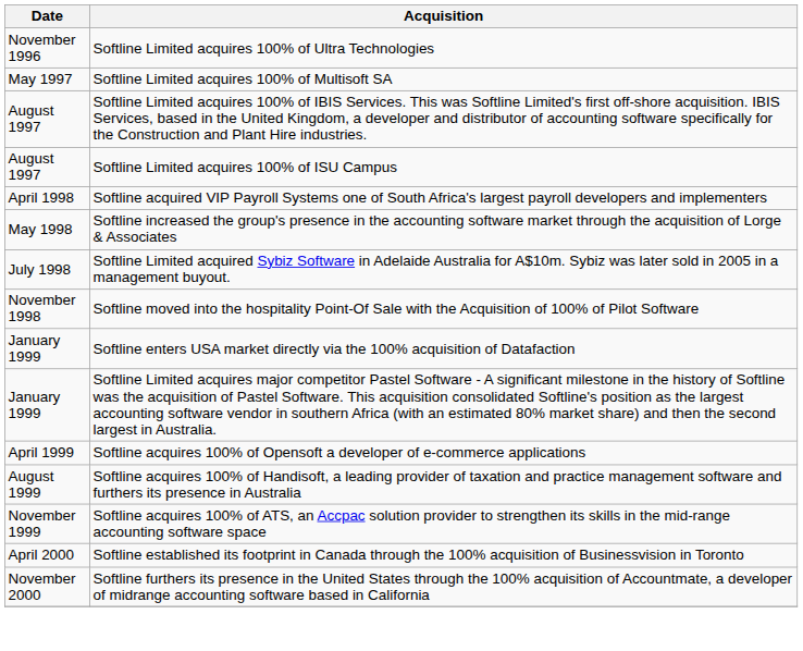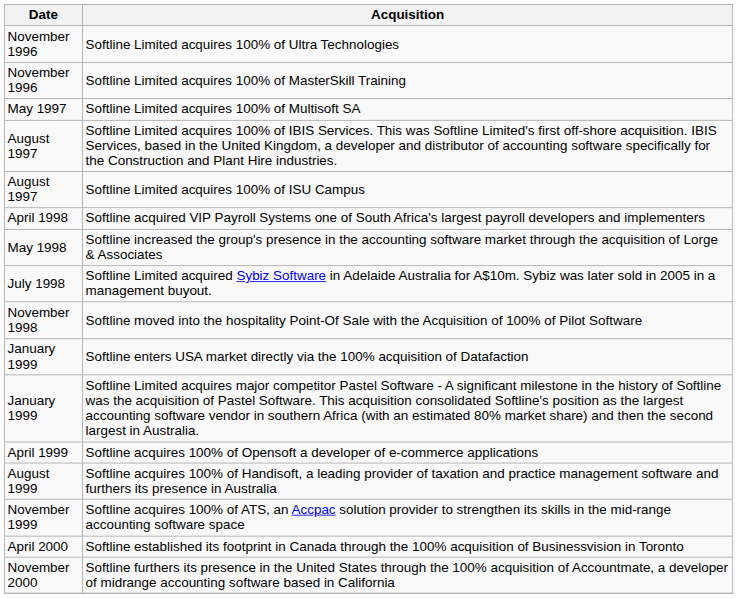+ row: November 1996 | Softline Limited acquires 100% of MasterSkill Training
